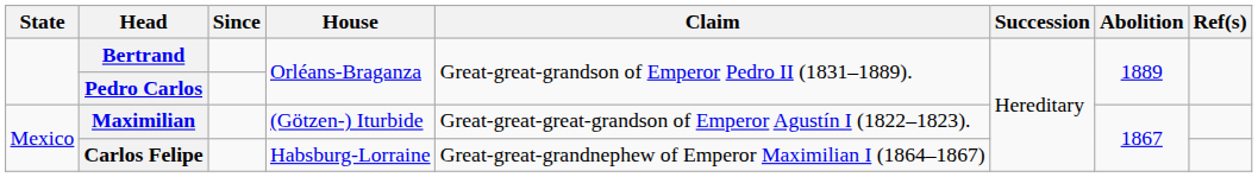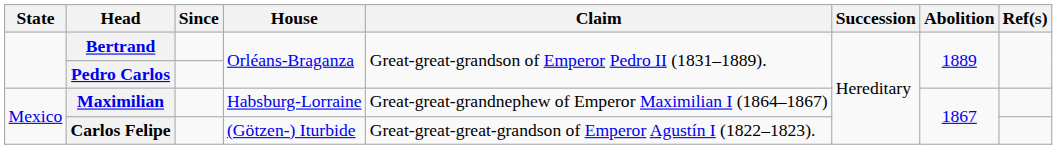Maximilian | House: (Götzen-) Iturbide -> Habsburg-Lorraine
Maximilian | Claim: Great-great-great-grandson of Emperor Agustín I (1822–1823). -> Great-great-grandnephew of Emperor Maximilian I (1864–1867)
Carlos Felipe | House: Habsburg-Lorraine -> (Götzen-) Iturbide
Carlos Felipe | Claim: Great-great-grandnephew of Emperor Maximilian I (1864–1867) -> Great-great-great-grandson of Emperor Agustín I (1822–1823).
